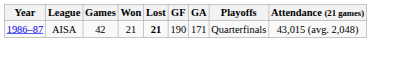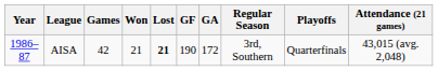+ column: Regular Season | 3rd, Southern
AISA | GA: 171 -> 172
